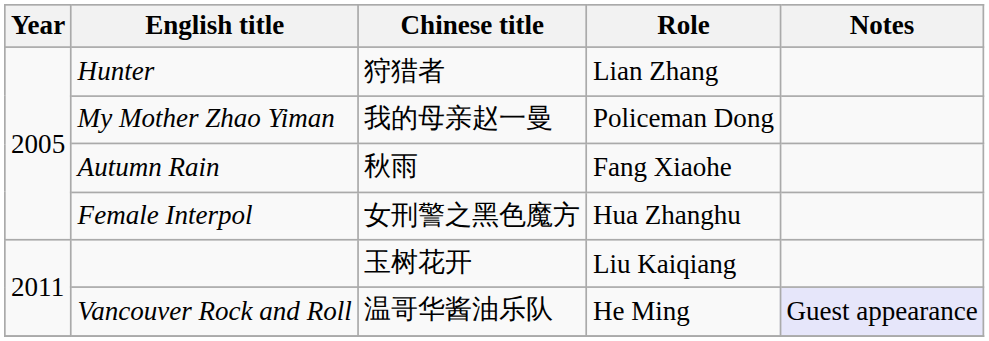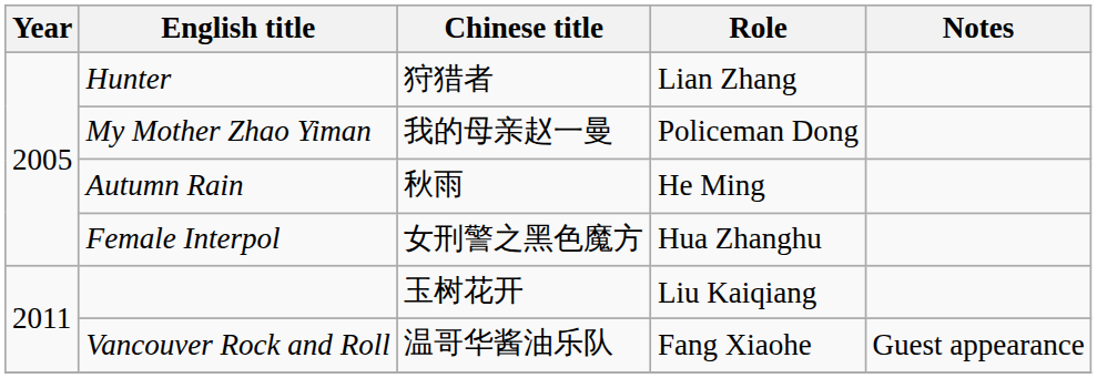Autumn Rain | Role: Fang Xiaohe -> He Ming
Vancouver Rock and Roll | Role: He Ming -> Fang Xiaohe
Vancouver Rock and Roll | Notes: lavender background -> no background
